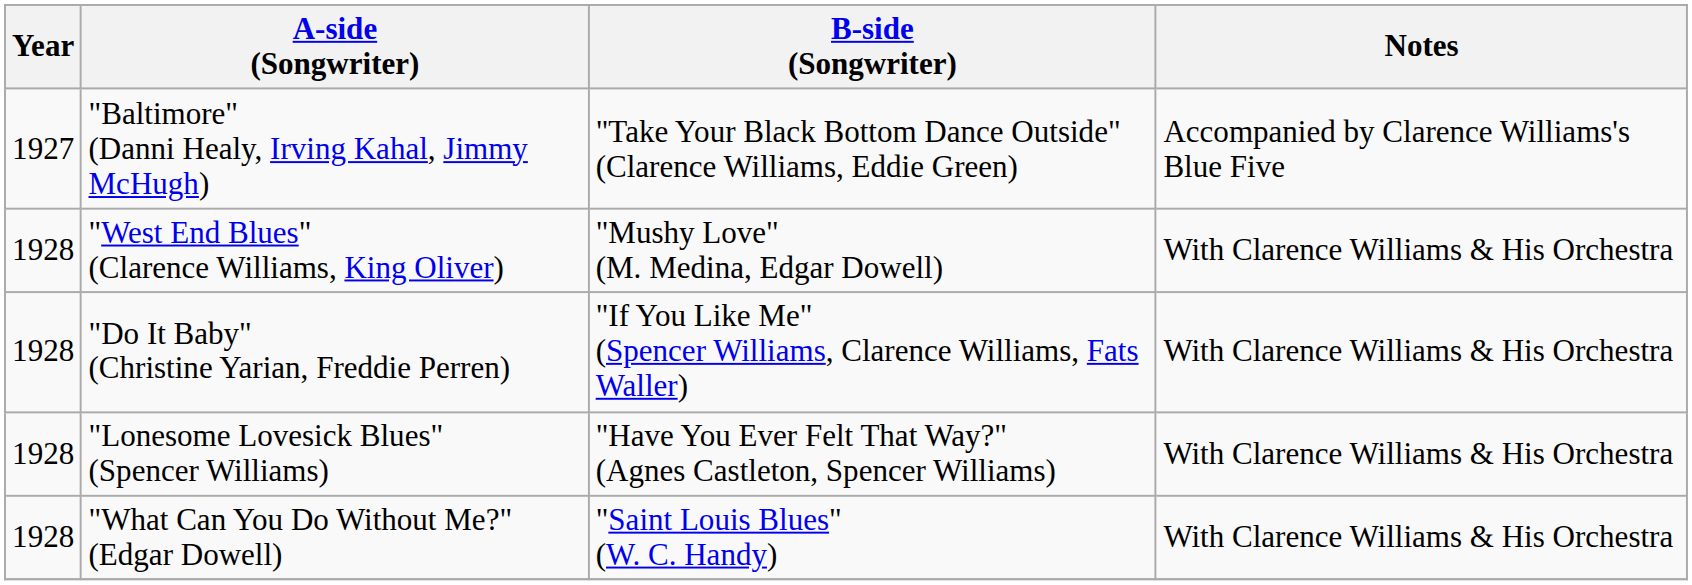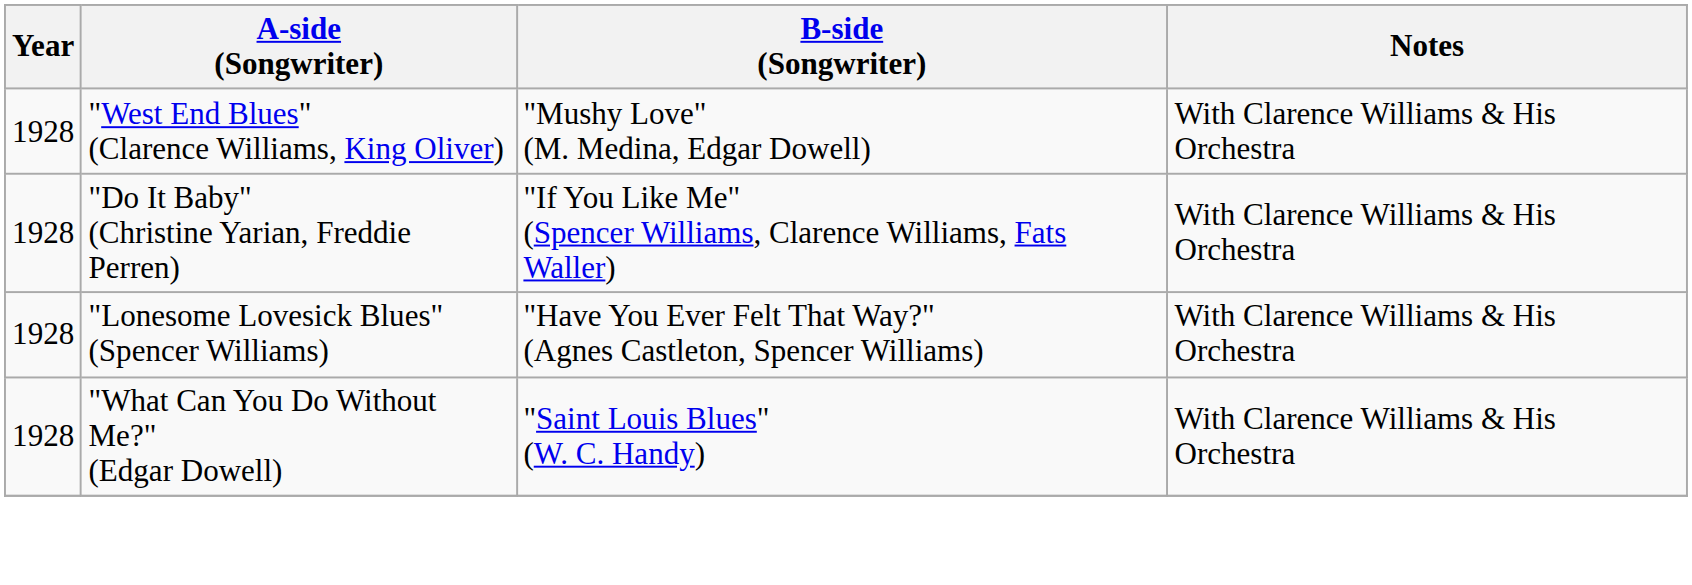- row: 1927 | "Baltimore" (Danni Healy, Irving Kahal, Jimmy McHugh) | "Take Your Black Bottom Dance Outside" (Clarence Williams, Eddie Green) | Accompanied by Clarence Williams's Blue Five
